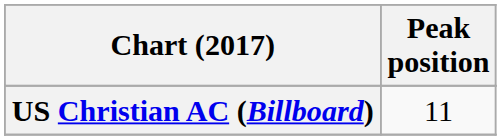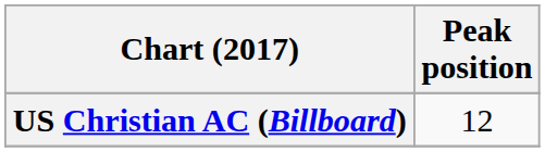US Christian AC (Billboard) | Peak position: 11 -> 12
